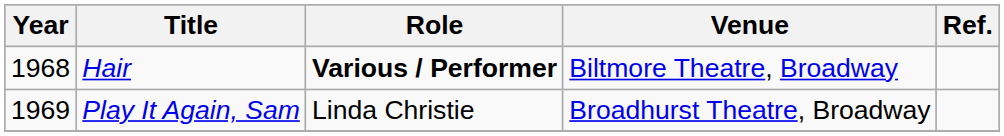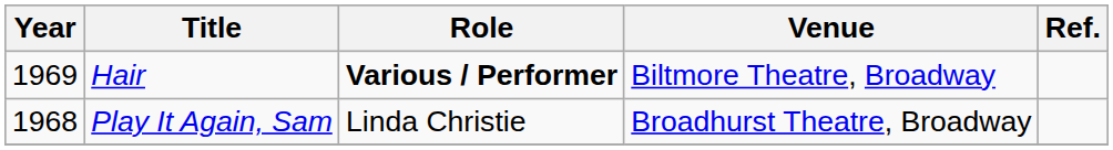Hair | Year: 1968 -> 1969
Play It Again, Sam | Year: 1969 -> 1968
